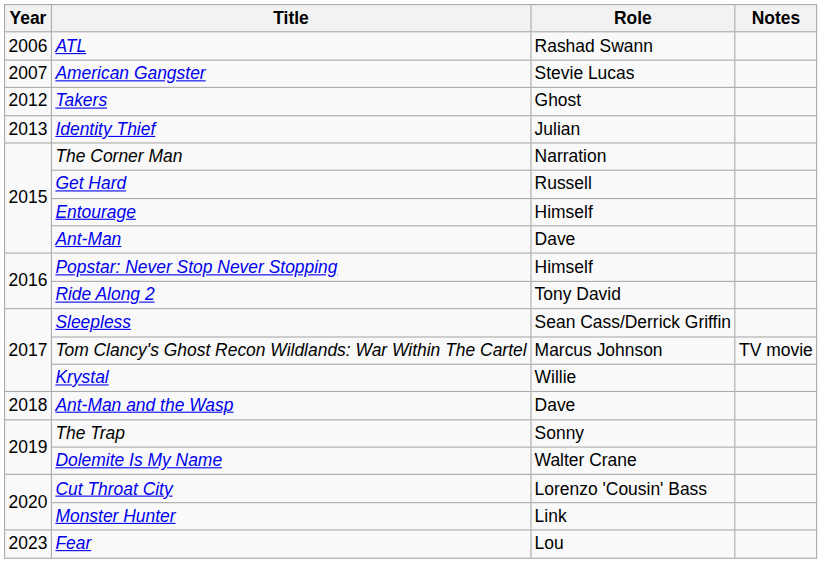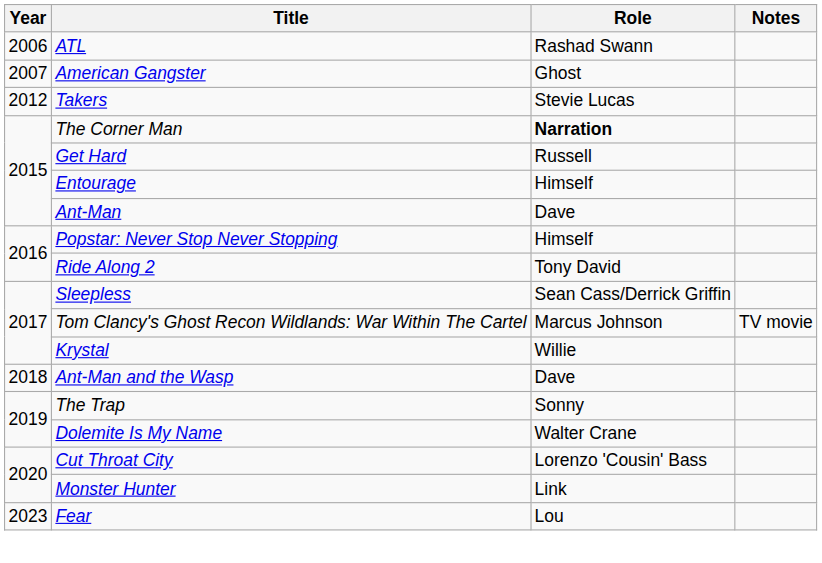American Gangster | Role: Stevie Lucas -> Ghost
Takers | Role: Ghost -> Stevie Lucas
- row: 2013 | Identity Thief | Julian
The Corner Man | Role: normal -> bold
